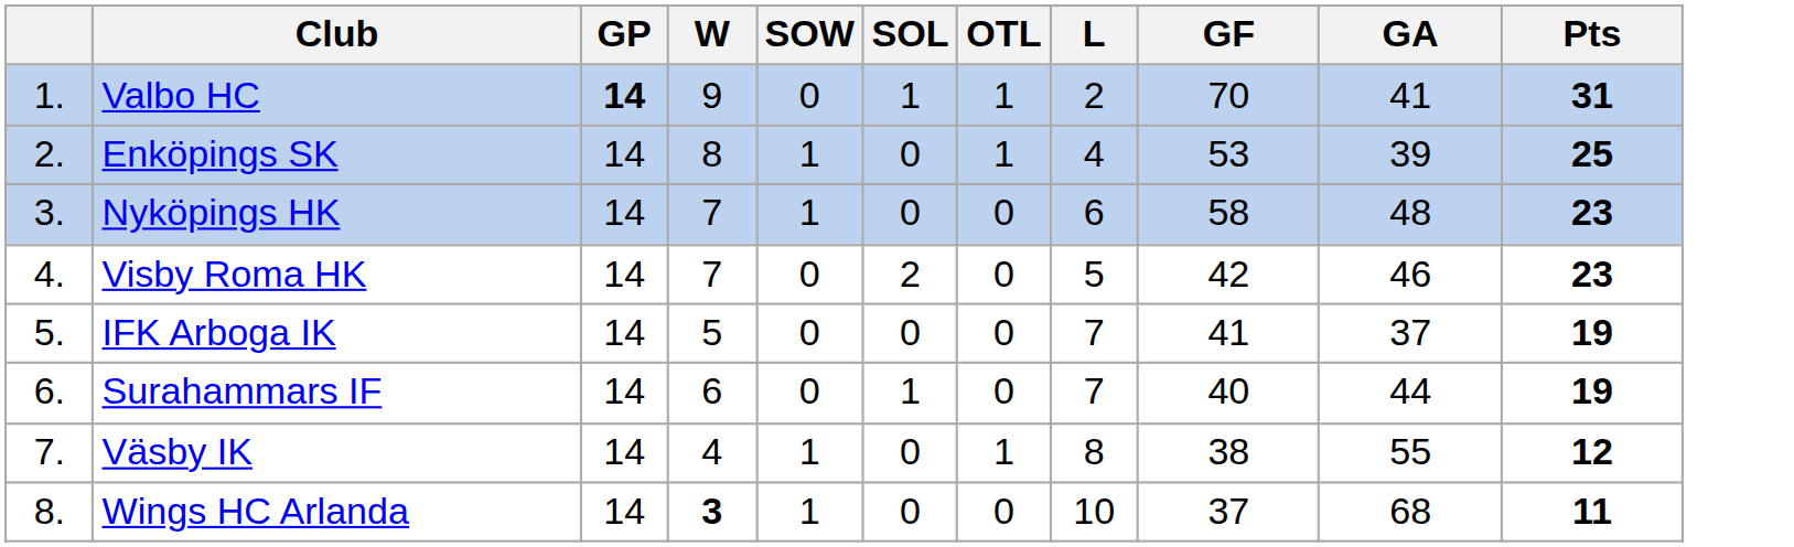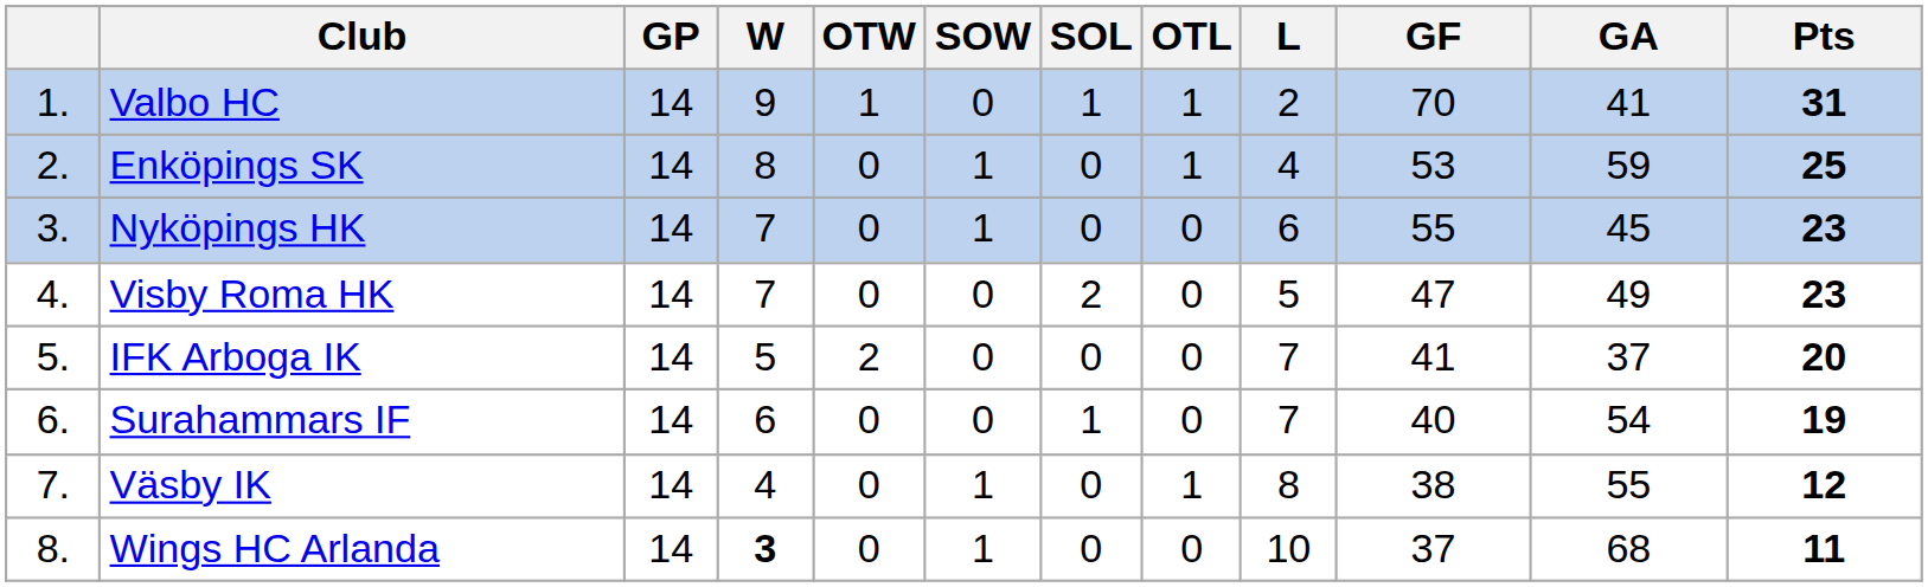+ column: OTW | 1 | 0 | 0 | 0 | 2 | 0 | 0 | 0
Valbo HC | GP: bold -> normal
Enköpings SK | GA: 39 -> 59
Nyköpings HK | GF: 58 -> 55
Nyköpings HK | GA: 48 -> 45
Visby Roma HK | GF: 42 -> 47
Visby Roma HK | GA: 46 -> 49
IFK Arboga IK | Pts: 19 -> 20
Surahammars IF | GA: 44 -> 54
